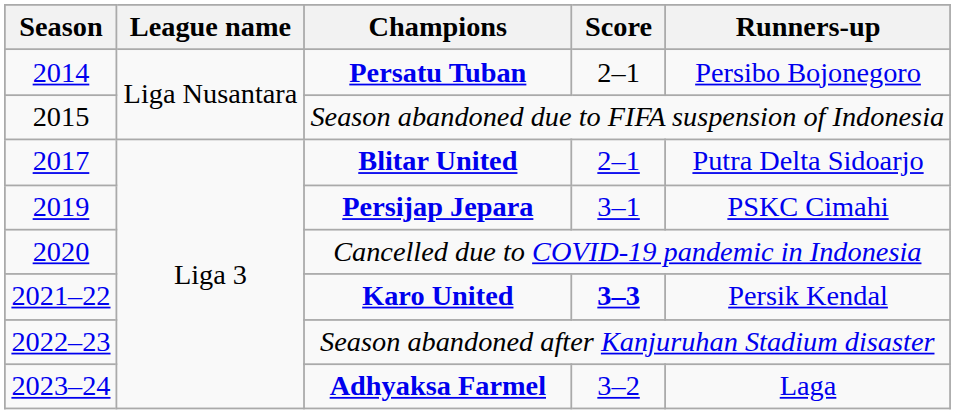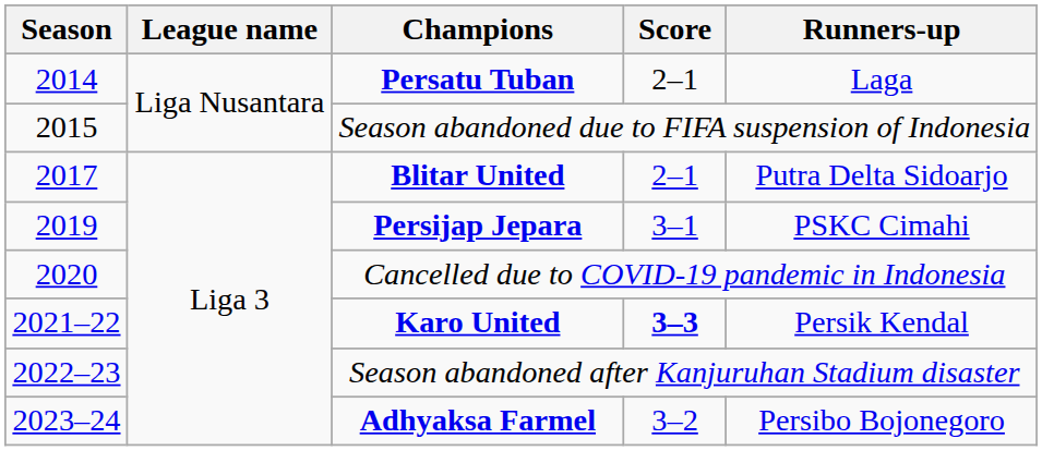Persatu Tuban | Runners-up: Persibo Bojonegoro -> Laga
Adhyaksa Farmel | Runners-up: Laga -> Persibo Bojonegoro
